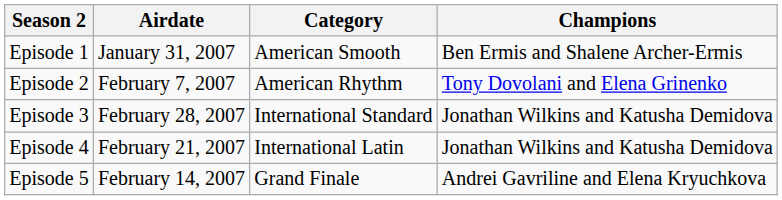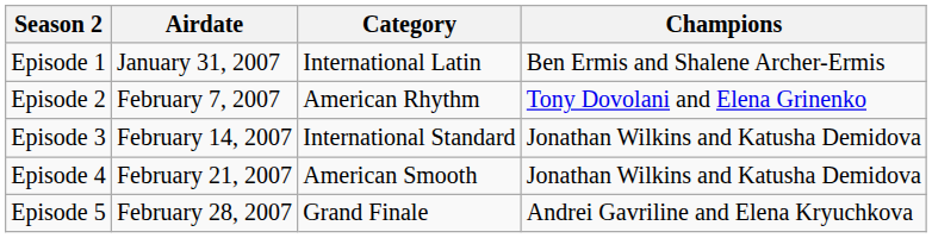Episode 1 | Category: American Smooth -> International Latin
Episode 3 | Airdate: February 28, 2007 -> February 14, 2007
Episode 4 | Category: International Latin -> American Smooth
Episode 5 | Airdate: February 14, 2007 -> February 28, 2007
